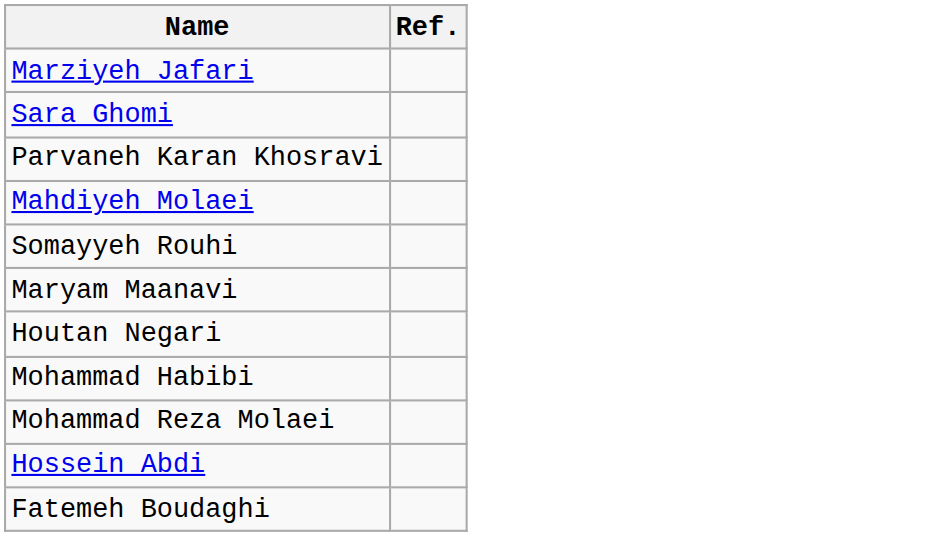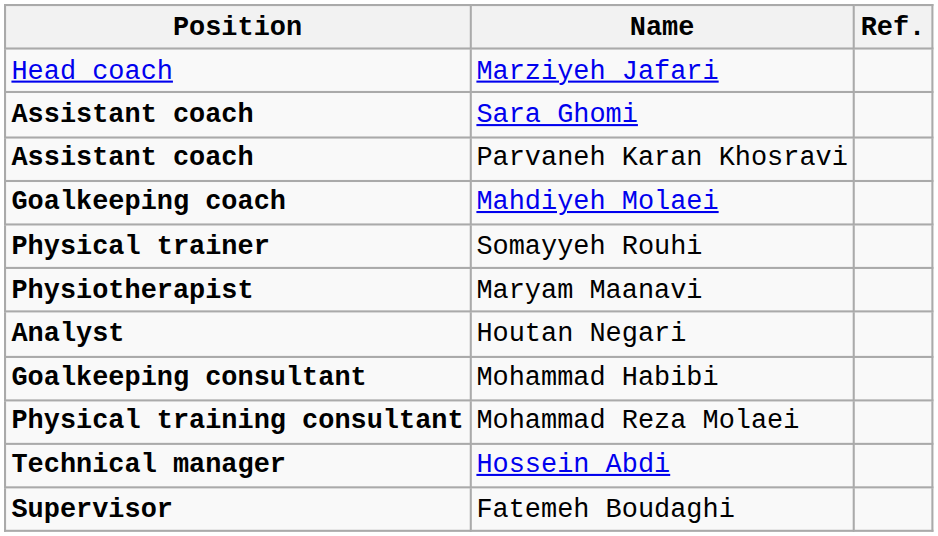+ column: Position | Head coach | Assistant coach | Assistant coach | Goalkeeping coach | Physical trainer | Physiotherapist | Analyst | Goalkeeping consultant | Physical training consultant | Technical manager | Supervisor
